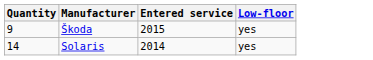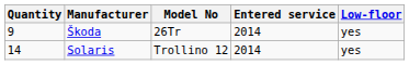+ column: Model No | 26Tr | Trollino 12
Škoda | Entered service: 2015 -> 2014
